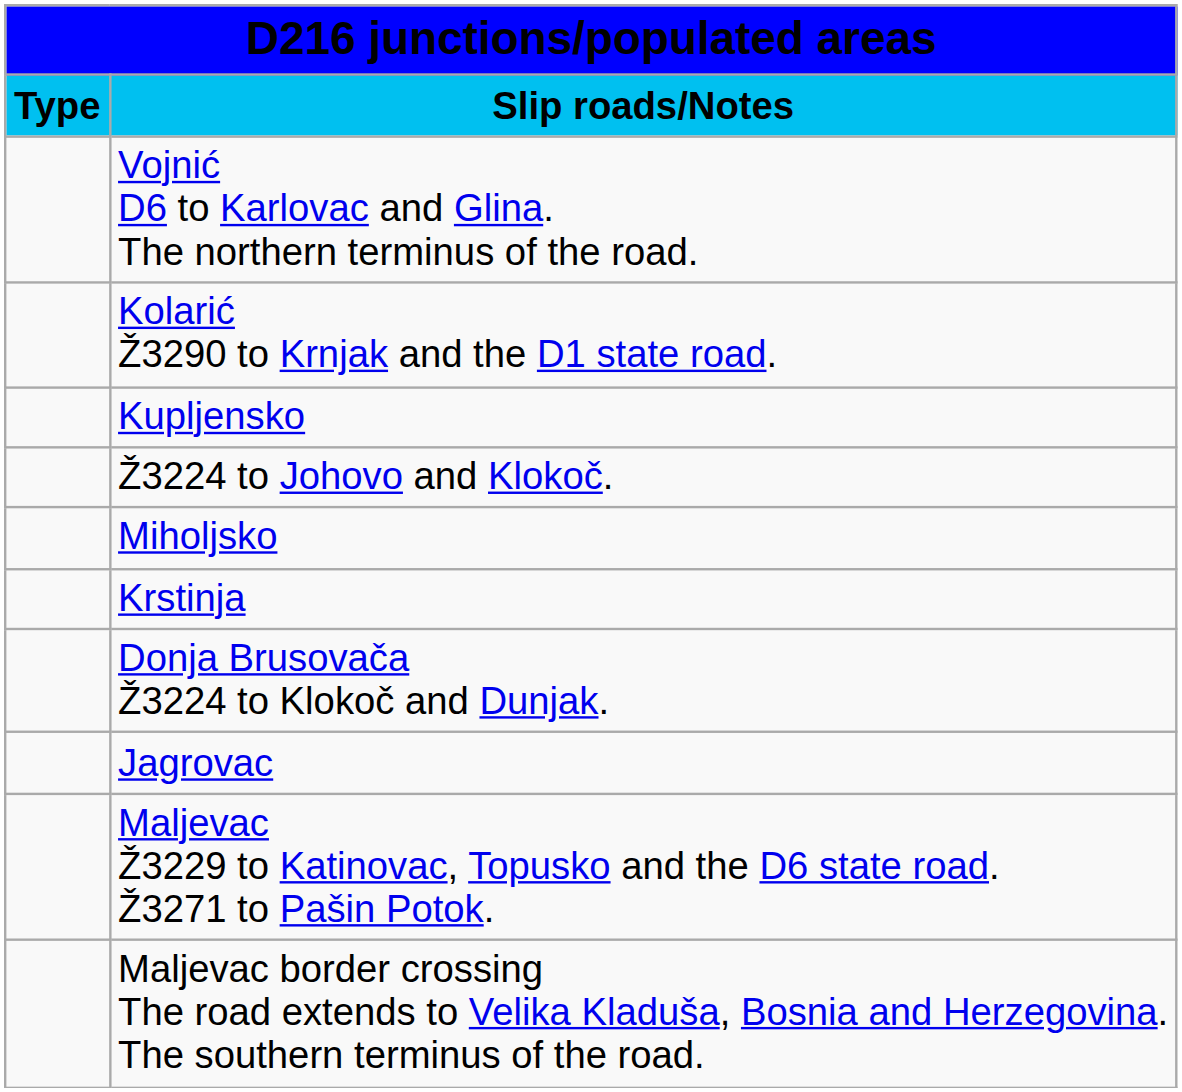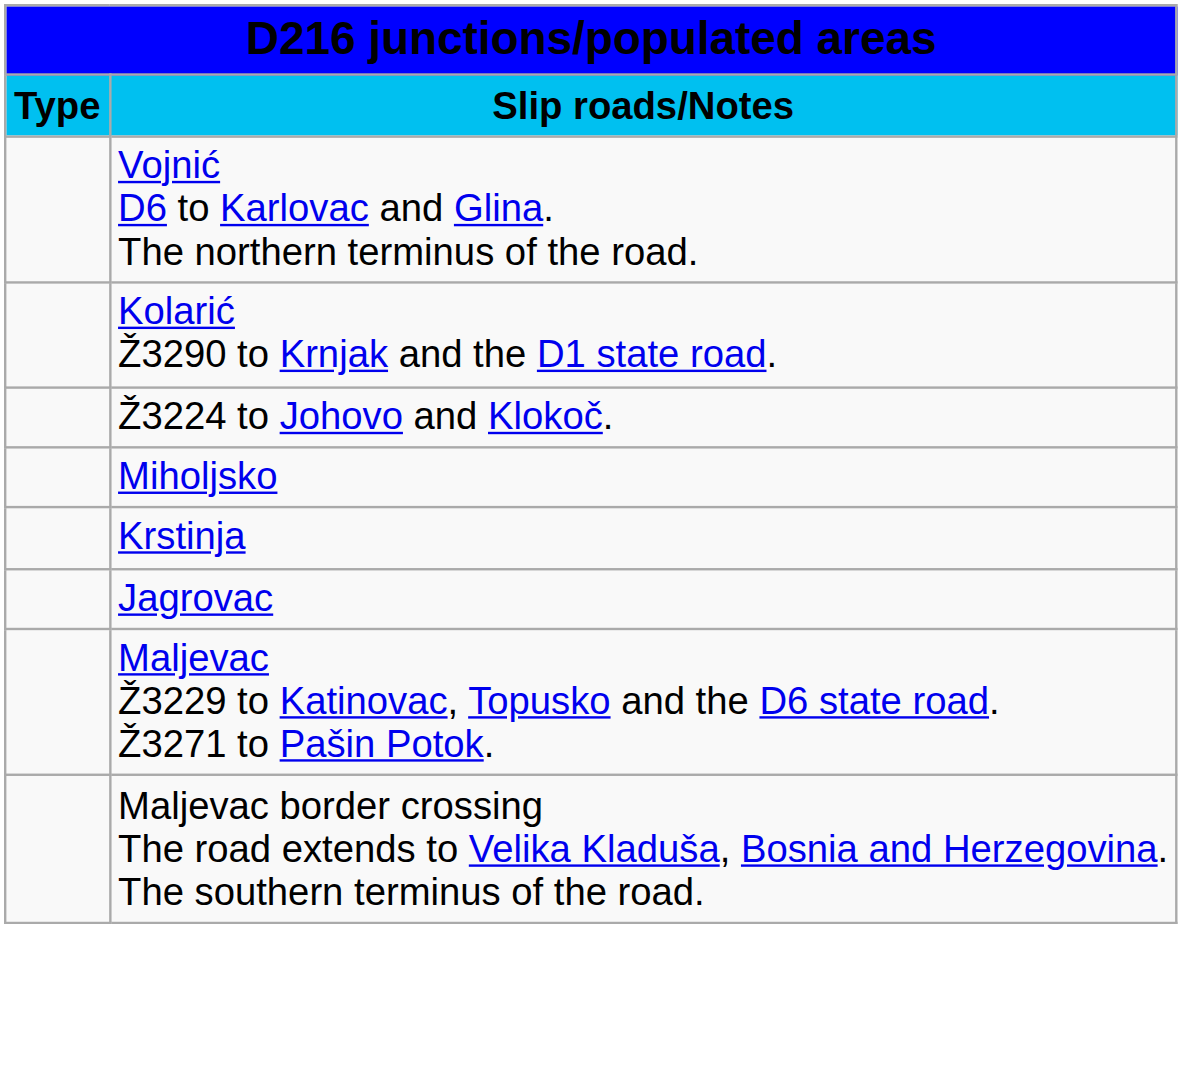- row: Kupljensko
- row: Donja Brusovača Ž3224 to Klokoč and Dunjak.
